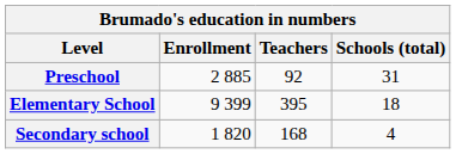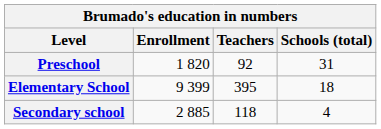Preschool | Enrollment: 2 885 -> 1 820
Secondary school | Enrollment: 1 820 -> 2 885
Secondary school | Teachers: 168 -> 118
